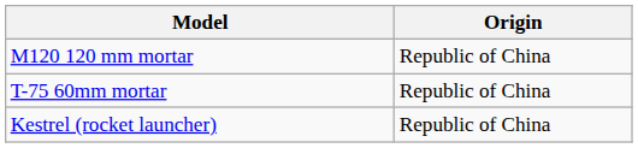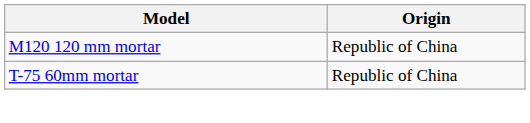- row: Kestrel (rocket launcher) | Republic of China
